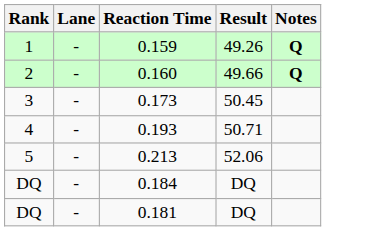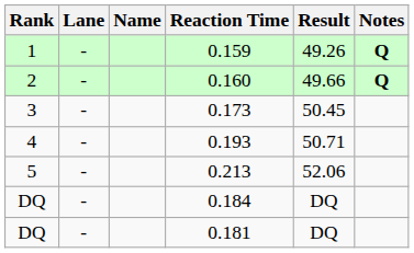+ column: Name
